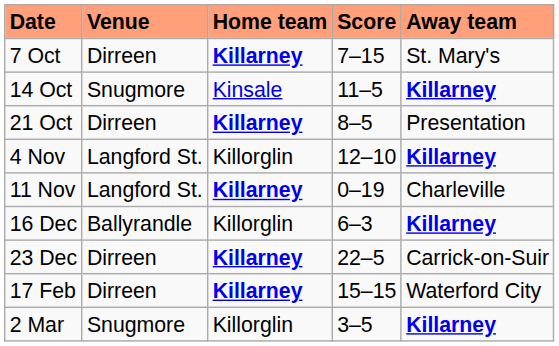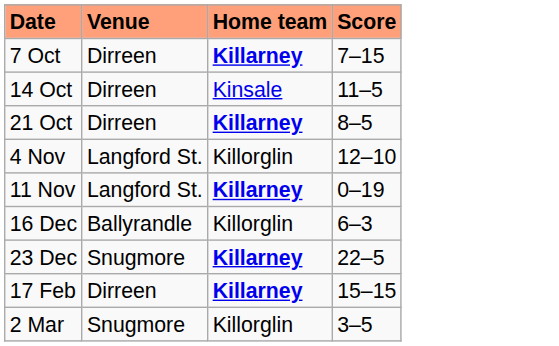- column: Away team | St. Mary's | Killarney | Presentation | Killarney | Charleville | Killarney | Carrick-on-Suir | Waterford City | Killarney
14 Oct | Venue: Snugmore -> Dirreen
23 Dec | Venue: Dirreen -> Snugmore
